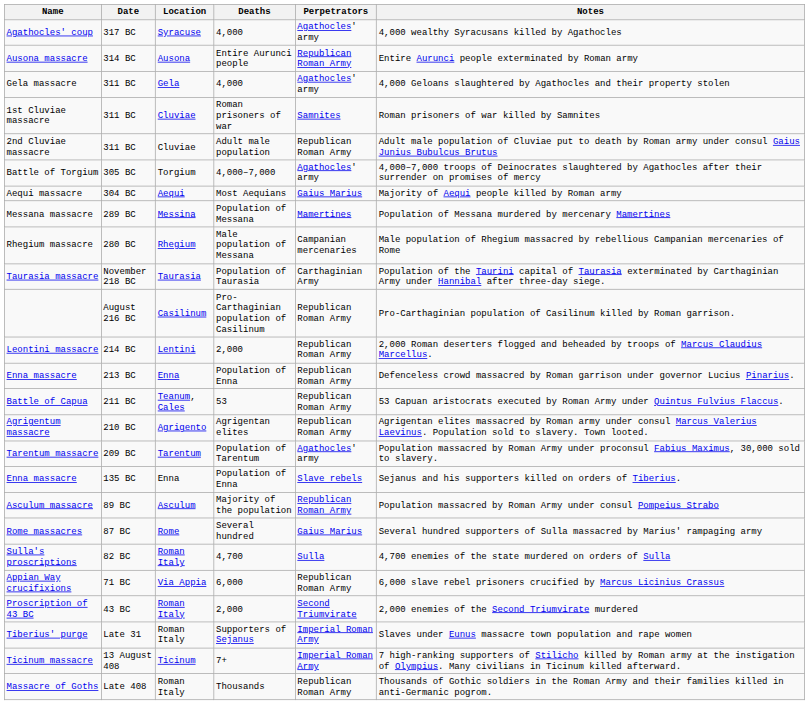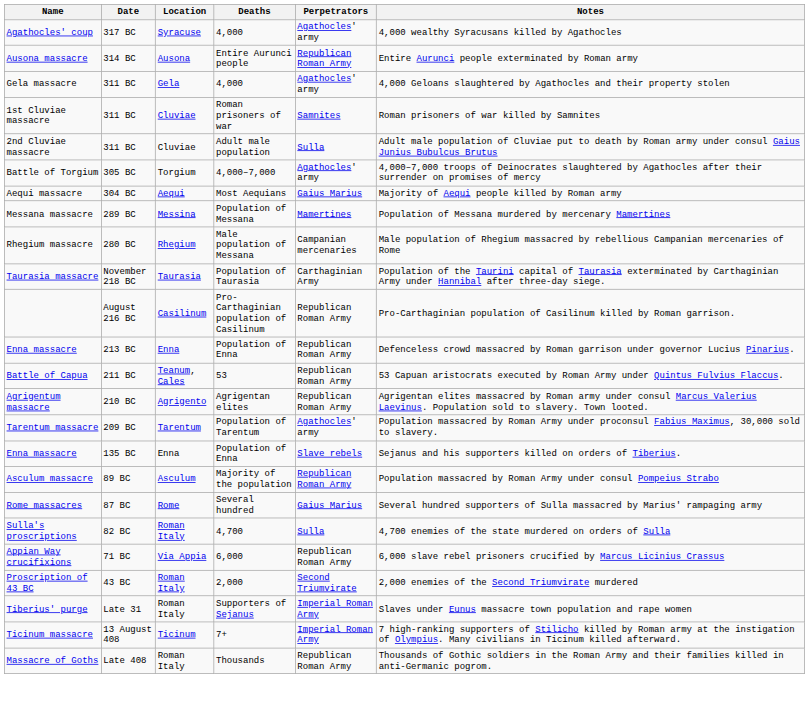2nd Cluviae massacre | Perpetrators: Republican Roman Army -> Sulla
- row: Leontini massacre | 214 BC | Lentini | 2,000 | Republican Roman Army | 2,000 Roman deserters flogged and beheaded by troops of Marcus Claudius Marcellus.
